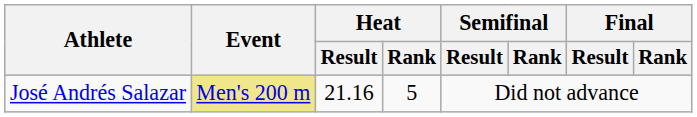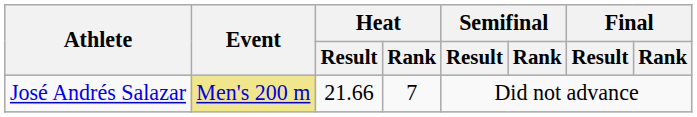José Andrés Salazar | Heat / Result: 21.16 -> 21.66
José Andrés Salazar | Heat / Rank: 5 -> 7
